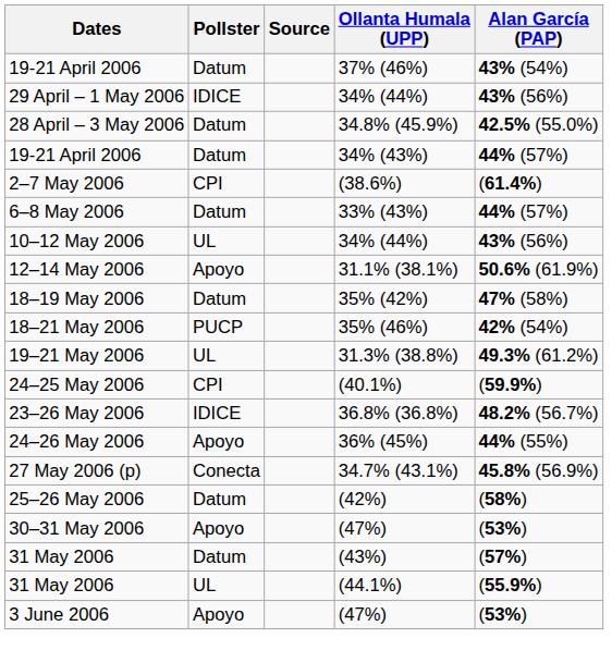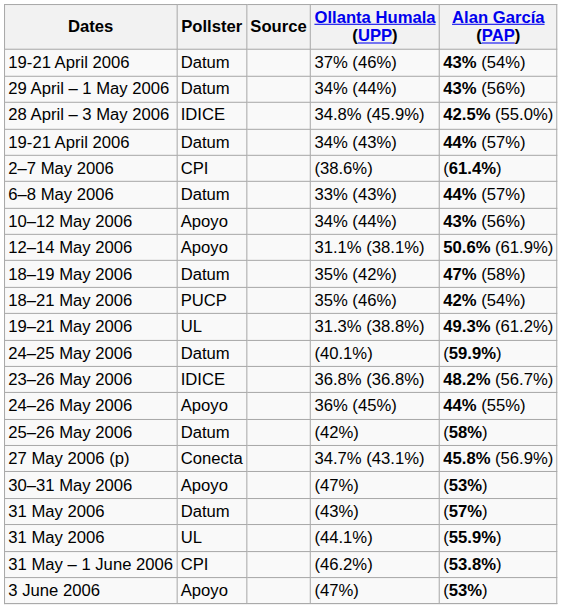29 April – 1 May 2006 | Pollster: IDICE -> Datum
28 April – 3 May 2006 | Pollster: Datum -> IDICE
10–12 May 2006 | Pollster: UL -> Apoyo
24–25 May 2006 | Pollster: CPI -> Datum
rows swapped: 25–26 May 2006 <-> 27 May 2006 (p)
+ row: 31 May – 1 June 2006 | CPI | (46.2%) | (53.8%)
